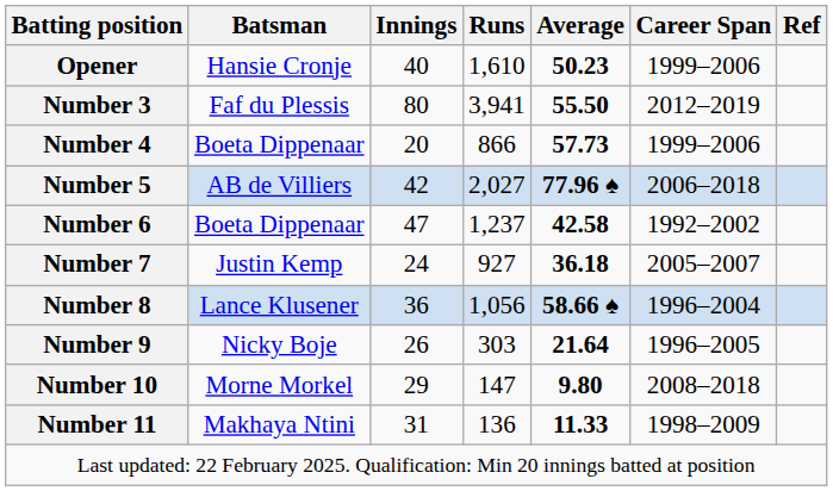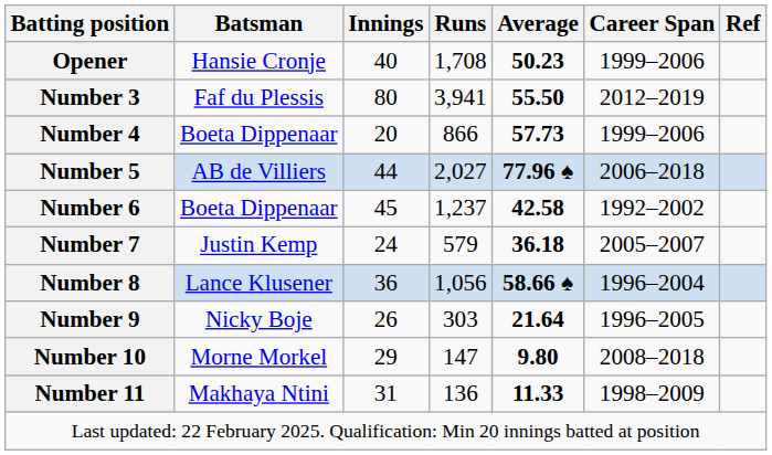Opener | Runs: 1,610 -> 1,708
Number 5 | Innings: 42 -> 44
Number 6 | Innings: 47 -> 45
Number 7 | Runs: 927 -> 579
